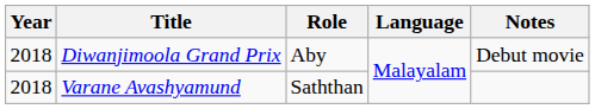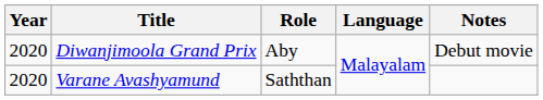Diwanjimoola Grand Prix | Year: 2018 -> 2020
Varane Avashyamund | Year: 2018 -> 2020
